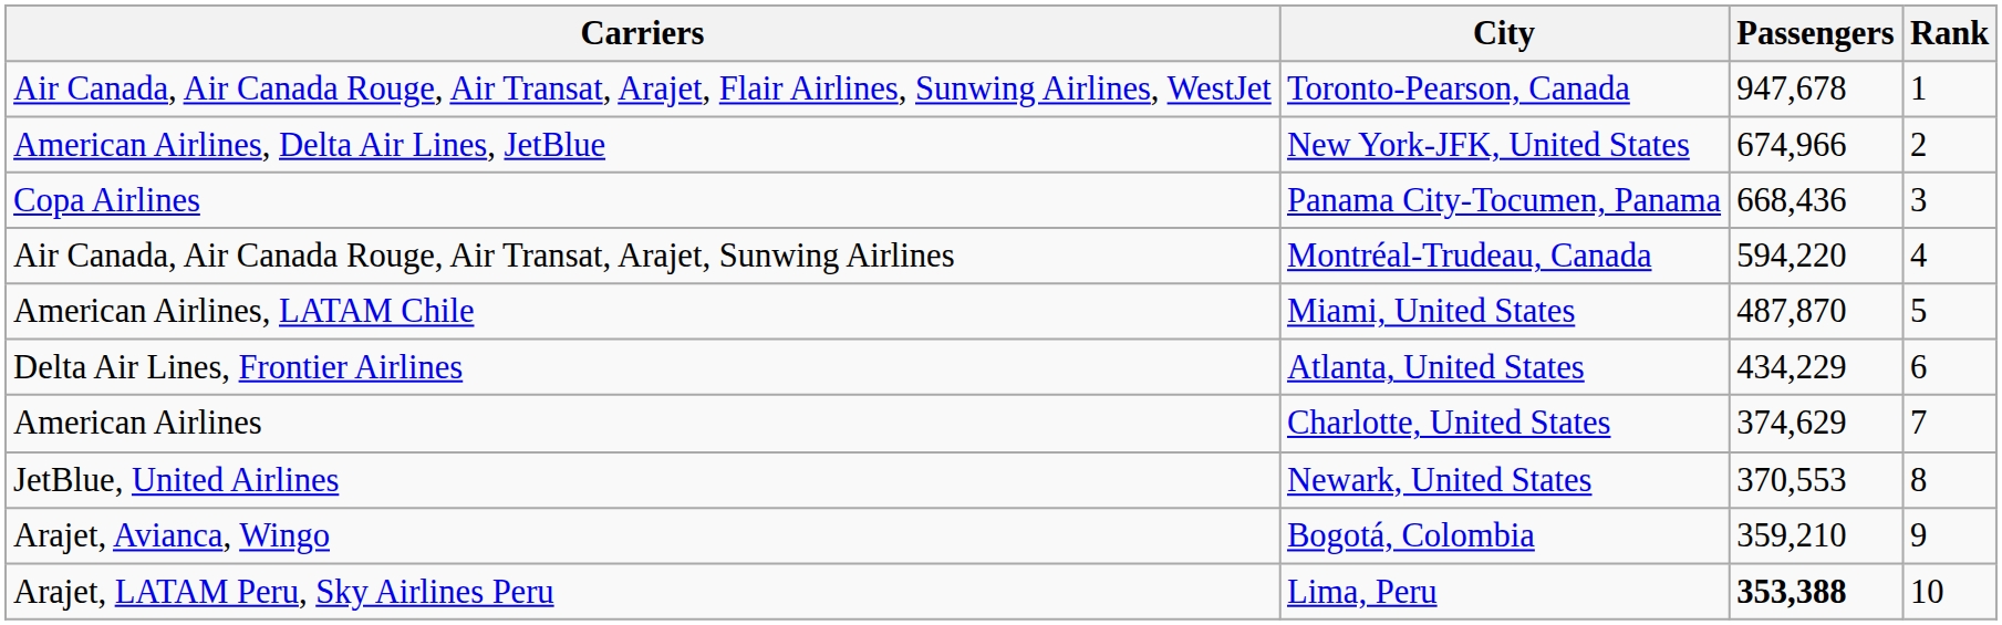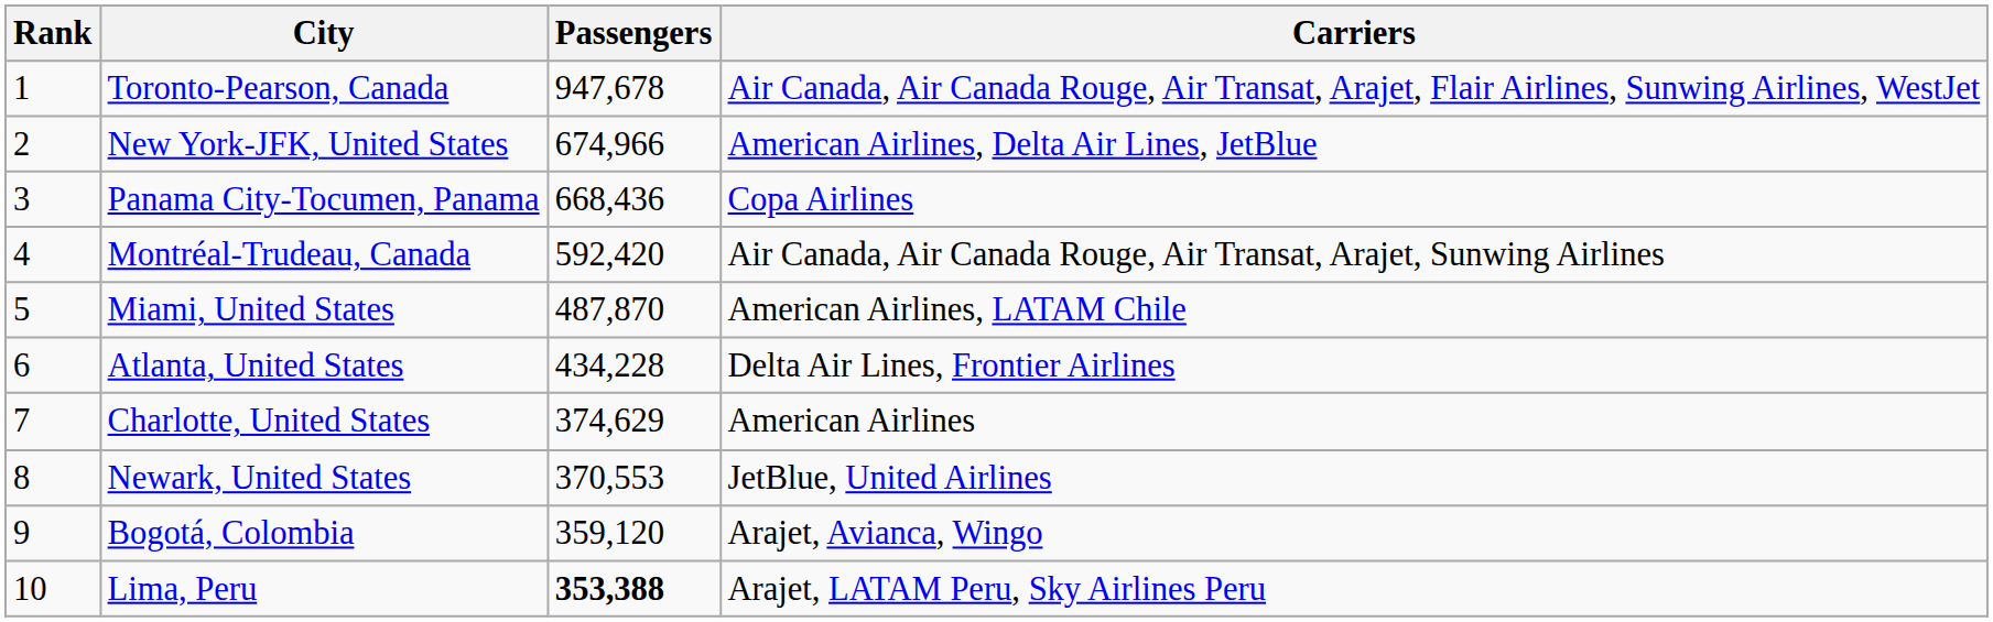columns swapped: Rank <-> Carriers
Montréal-Trudeau, Canada | Passengers: 594,220 -> 592,420
Atlanta, United States | Passengers: 434,229 -> 434,228
Bogotá, Colombia | Passengers: 359,210 -> 359,120
